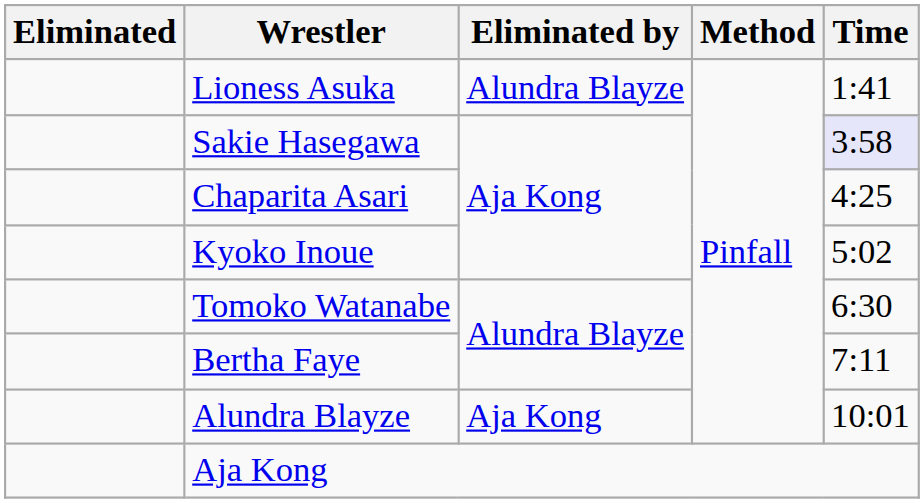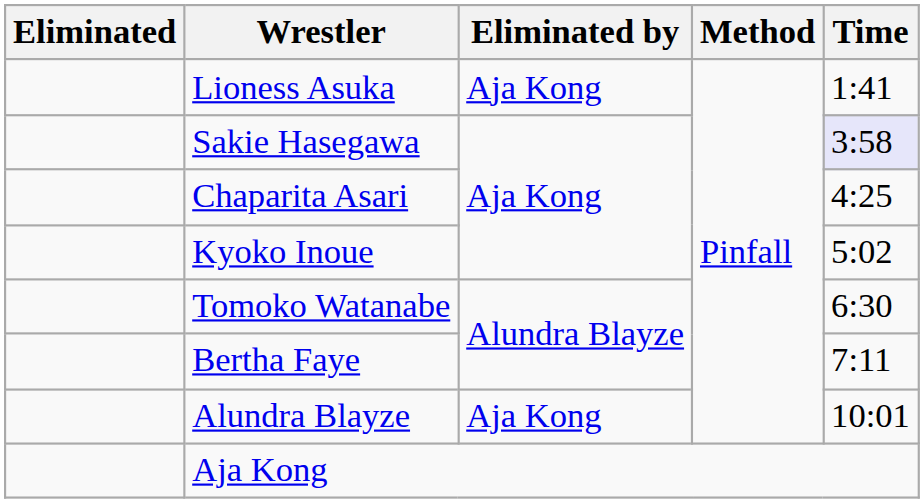Lioness Asuka | Eliminated by: Alundra Blayze -> Aja Kong
